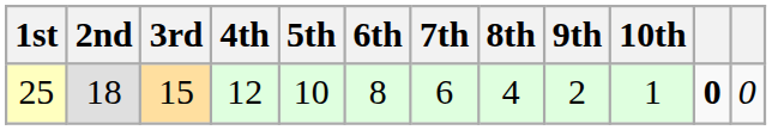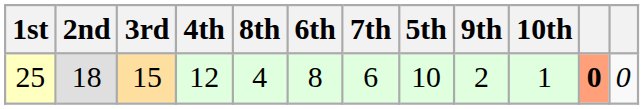columns swapped: 5th <-> 8th
25 | column 11: no background -> lightsalmon background
